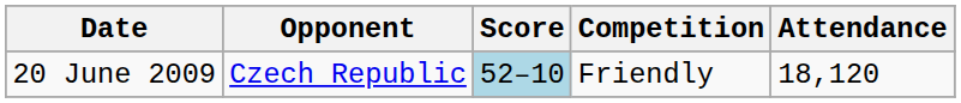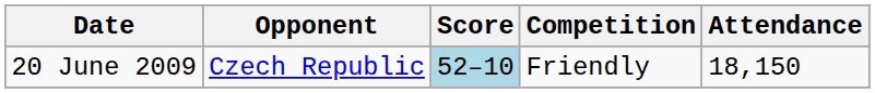20 June 2009 | Attendance: 18,120 -> 18,150
